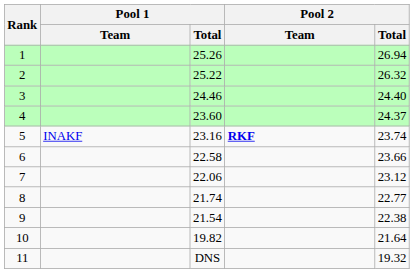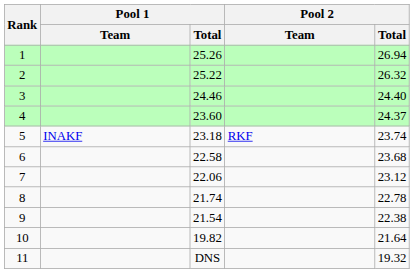5 | Pool 1 / Total: 23.16 -> 23.18
5 | Pool 2 / Team: bold -> normal
6 | Pool 2 / Total: 23.66 -> 23.68
8 | Pool 2 / Total: 22.77 -> 22.78
